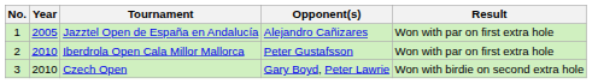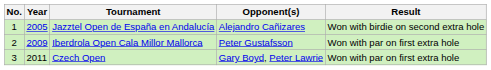Jazztel Open de España en Andalucía | Result: Won with par on first extra hole -> Won with birdie on second extra hole
Iberdrola Open Cala Millor Mallorca | Year: 2010 -> 2009
Czech Open | Year: 2010 -> 2011
Czech Open | Result: Won with birdie on second extra hole -> Won with par on first extra hole
